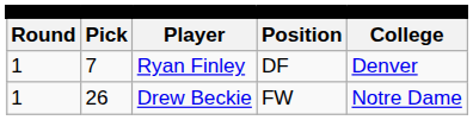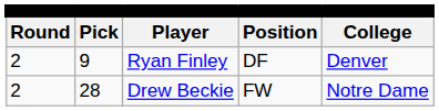Ryan Finley | column 1: 1 -> 2
Ryan Finley | column 2: 7 -> 9
Drew Beckie | column 1: 1 -> 2
Drew Beckie | column 2: 26 -> 28
